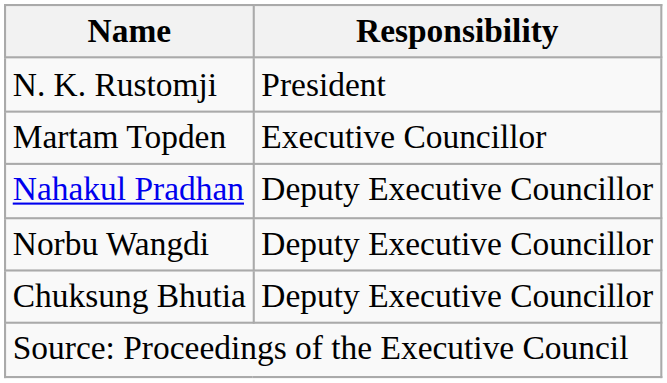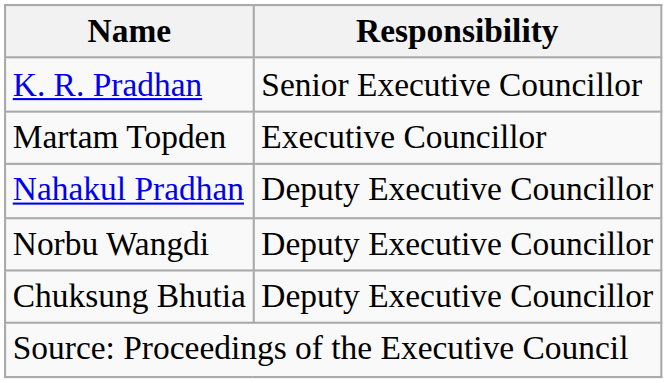- row: N. K. Rustomji | President
+ row: K. R. Pradhan | Senior Executive Councillor
